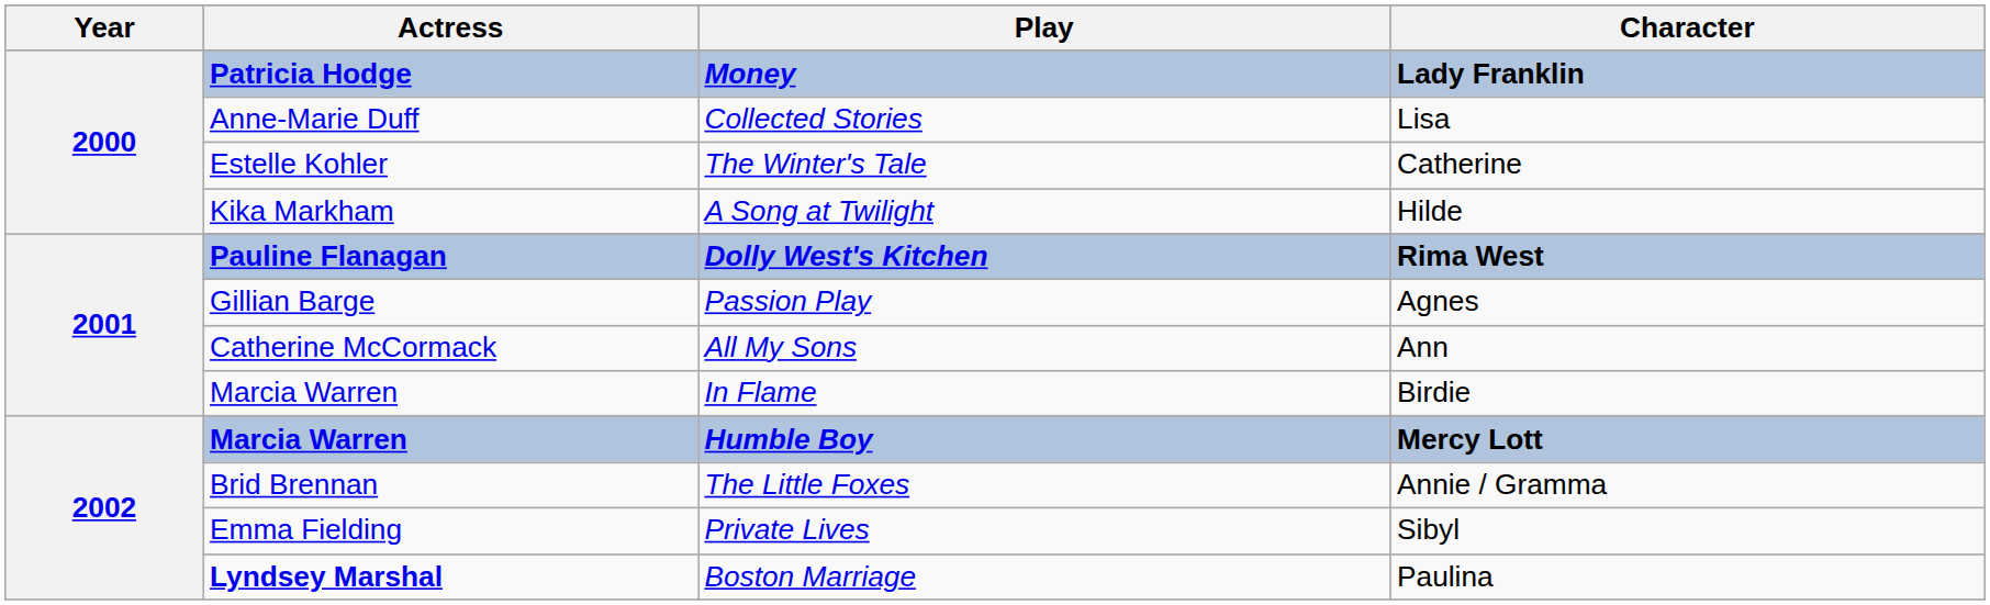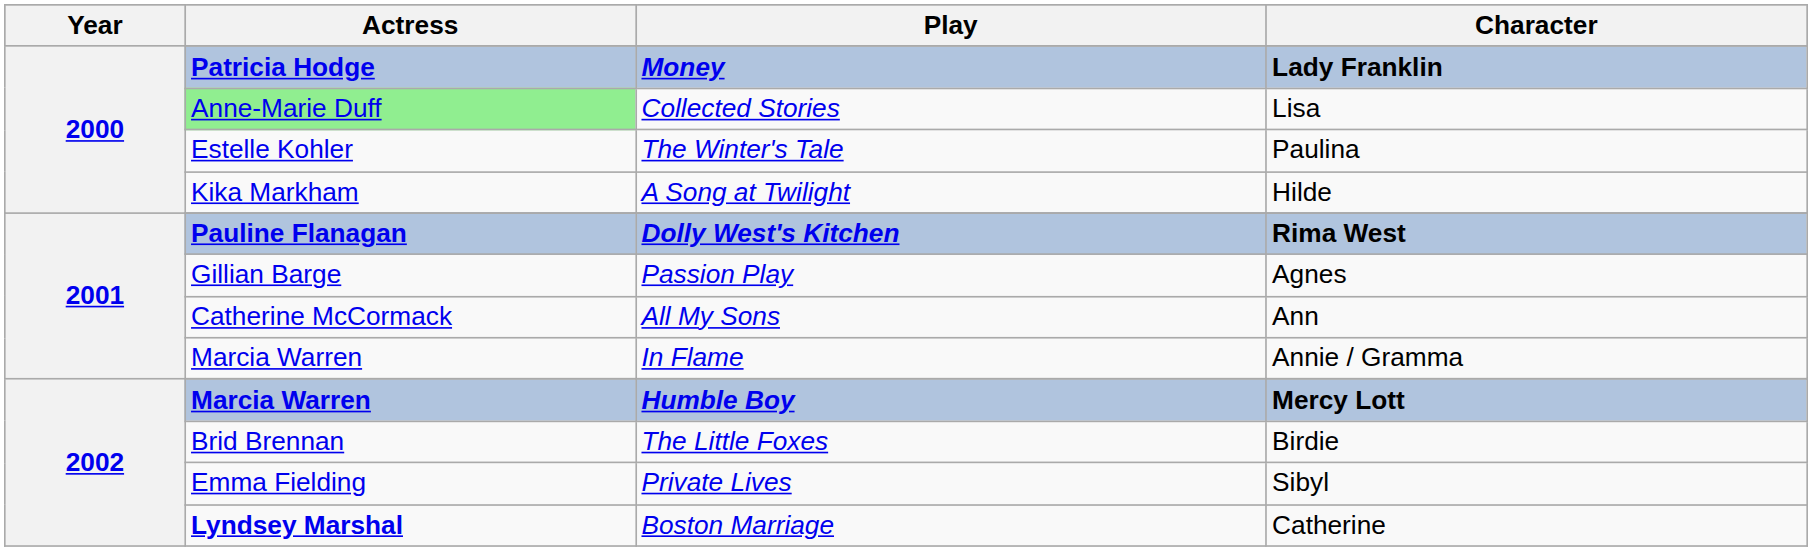Collected Stories | Actress: no background -> lightgreen background
The Winter's Tale | Character: Catherine -> Paulina
In Flame | Character: Birdie -> Annie / Gramma
The Little Foxes | Character: Annie / Gramma -> Birdie
Boston Marriage | Character: Paulina -> Catherine
